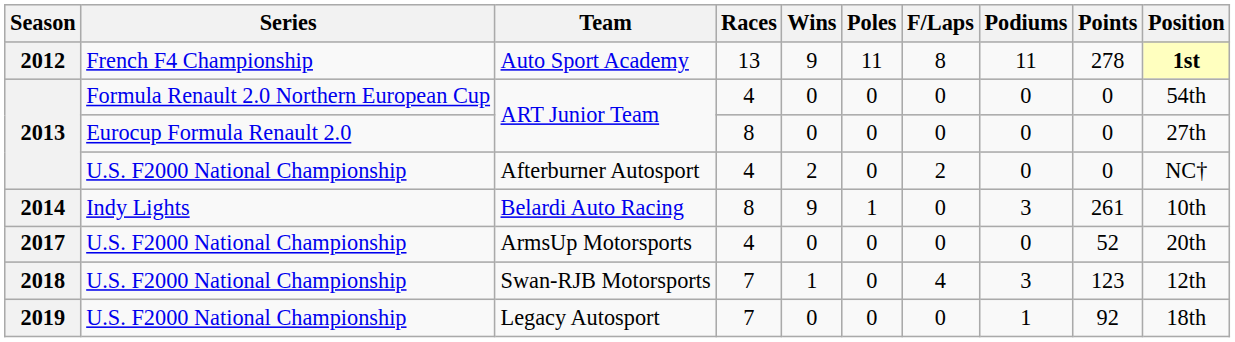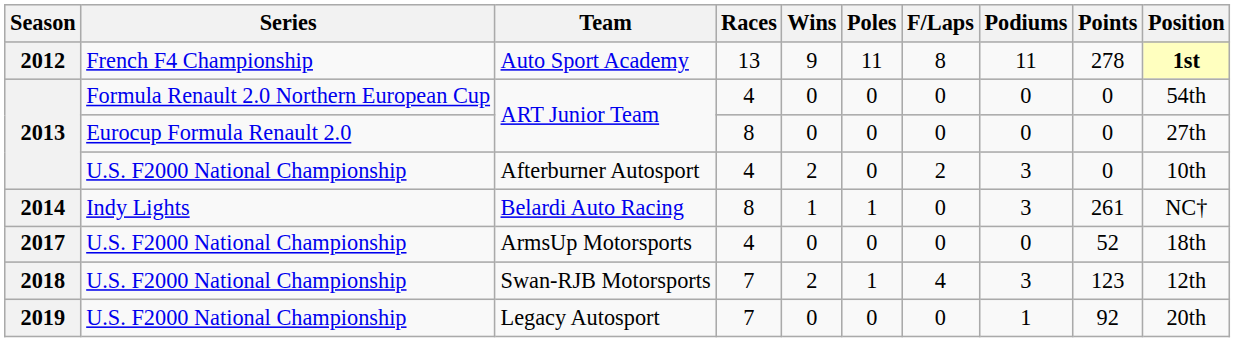Afterburner Autosport | Podiums: 0 -> 3
Afterburner Autosport | Position: NC† -> 10th
Belardi Auto Racing | Wins: 9 -> 1
Belardi Auto Racing | Position: 10th -> NC†
ArmsUp Motorsports | Position: 20th -> 18th
Swan-RJB Motorsports | Wins: 1 -> 2
Swan-RJB Motorsports | Poles: 0 -> 1
Legacy Autosport | Position: 18th -> 20th
